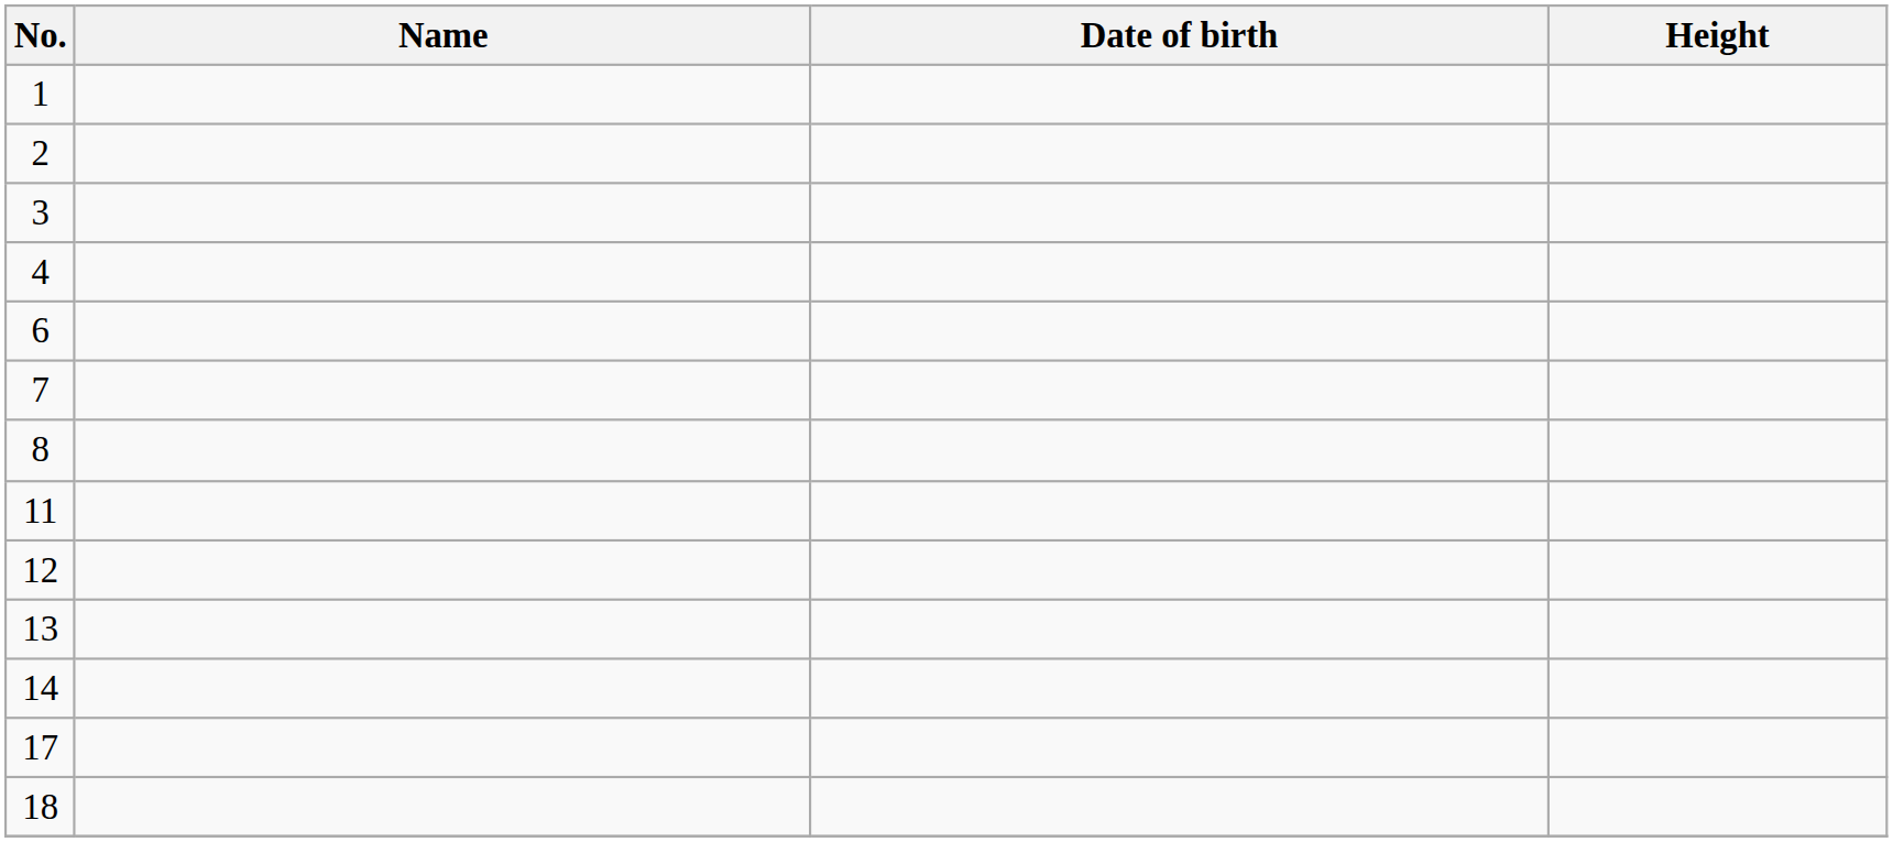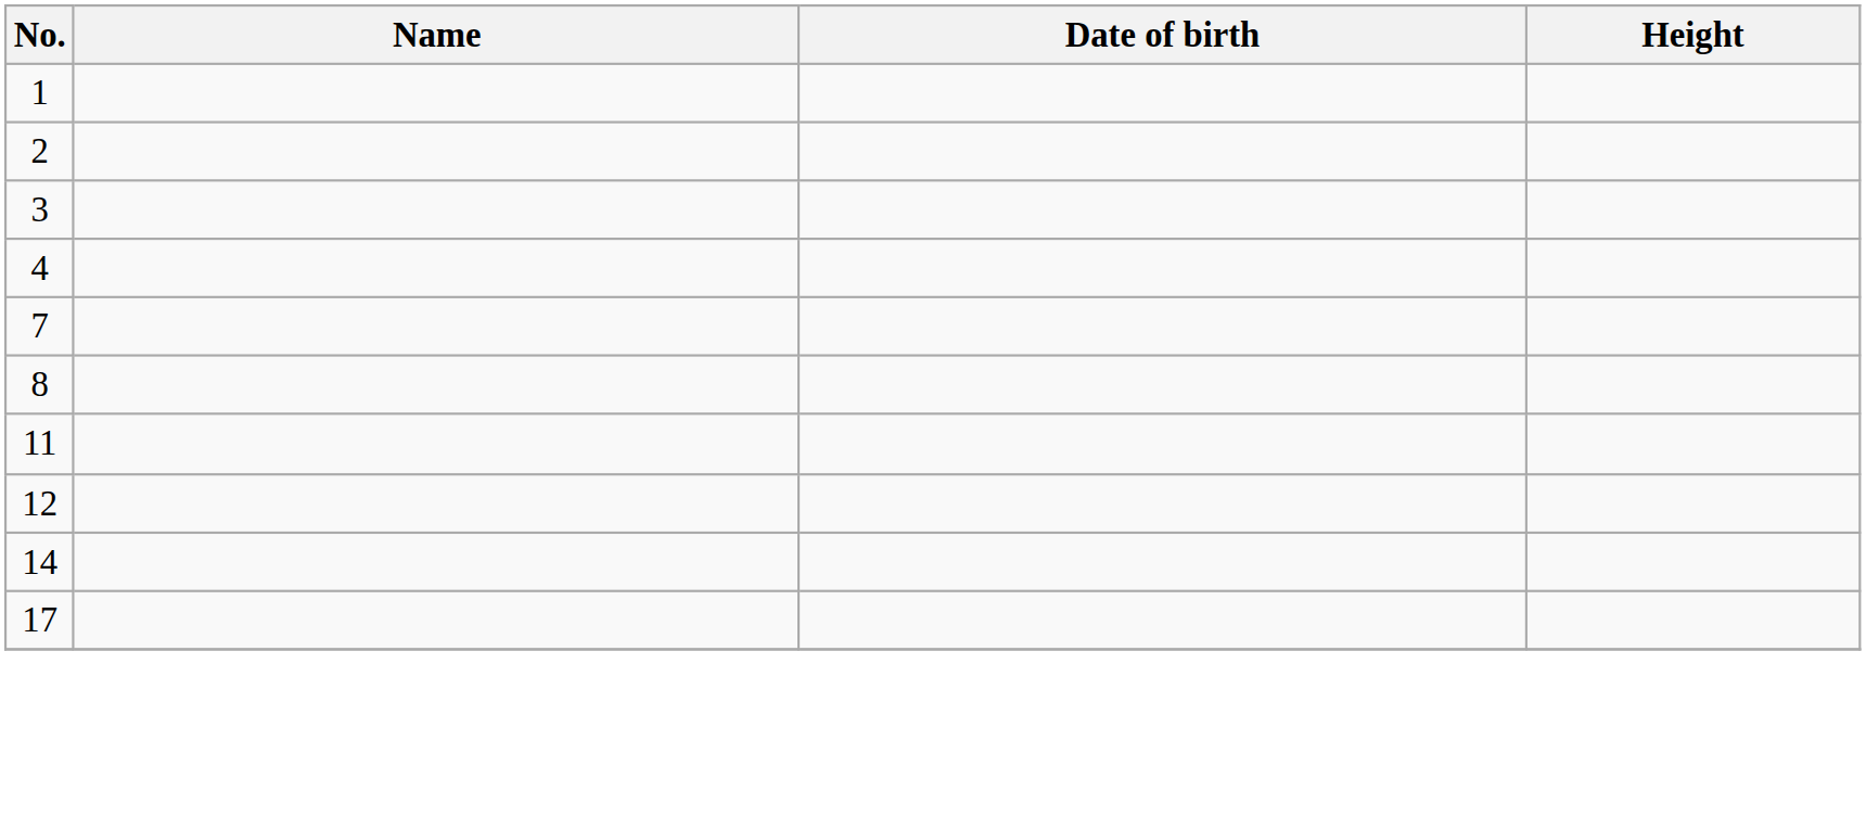- row: 6
- row: 13
- row: 18
